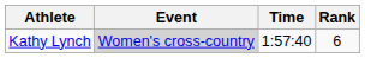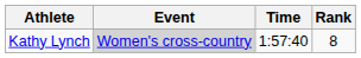Kathy Lynch | Rank: 6 -> 8
